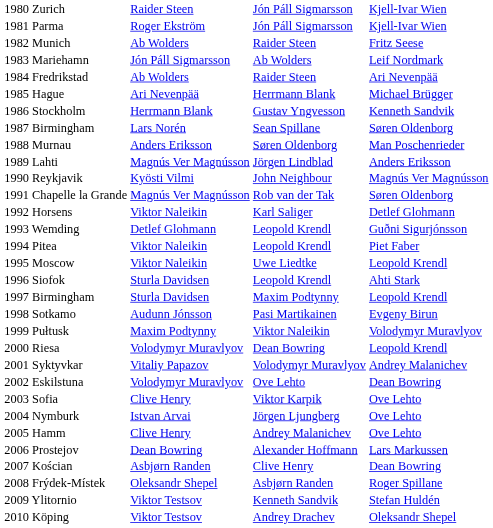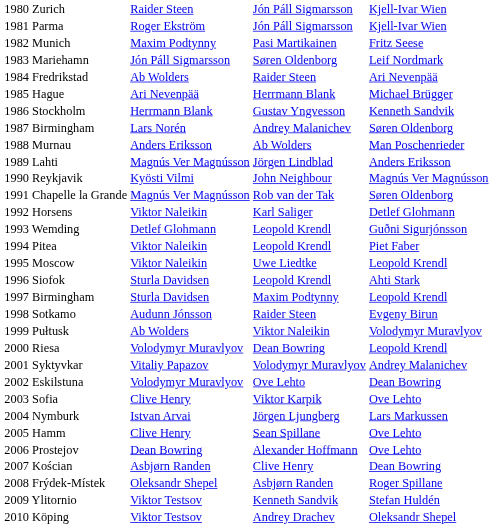1982 Munich | column 2: Ab Wolders -> Maxim Podtynny
1982 Munich | column 3: Raider Steen -> Pasi Martikainen
1983 Mariehamn | column 3: Ab Wolders -> Søren Oldenborg
1987 Birmingham | column 3: Sean Spillane -> Andrey Malanichev
1988 Murnau | column 3: Søren Oldenborg -> Ab Wolders
1998 Sotkamo | column 3: Pasi Martikainen -> Raider Steen
1999 Pułtusk | column 2: Maxim Podtynny -> Ab Wolders
2004 Nymburk | column 4: Ove Lehto -> Lars Markussen
2005 Hamm | column 3: Andrey Malanichev -> Sean Spillane
2006 Prostejov | column 4: Lars Markussen -> Ove Lehto
